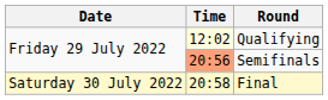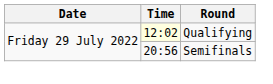Semifinals | Time: lightsalmon background -> no background
- row: Saturday 30 July 2022 | 20:58 | Final
